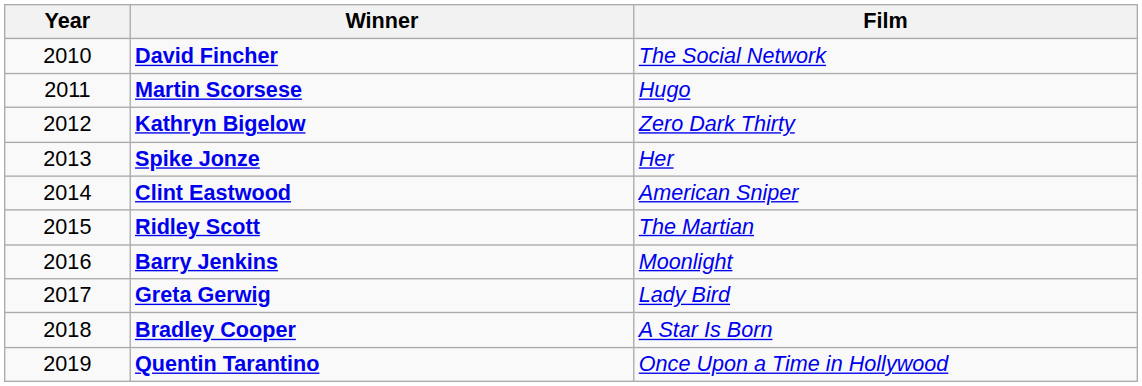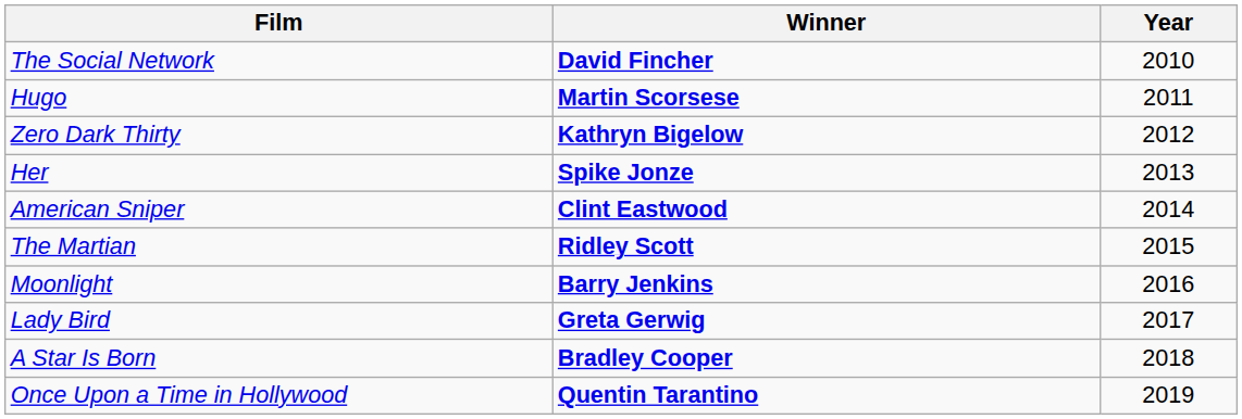columns swapped: Year <-> Film
